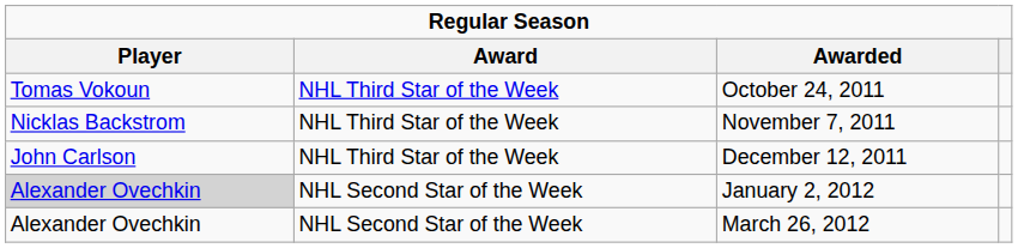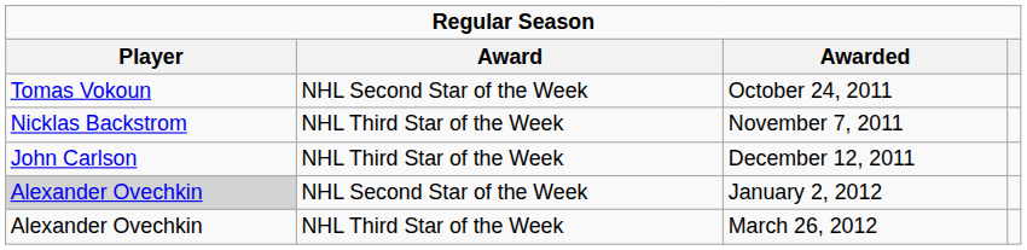October 24, 2011 | Award: NHL Third Star of the Week -> NHL Second Star of the Week
March 26, 2012 | Award: NHL Second Star of the Week -> NHL Third Star of the Week
